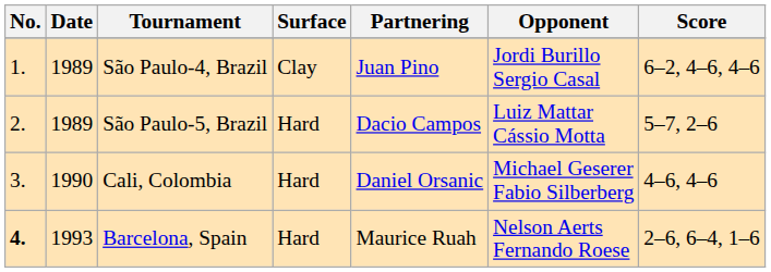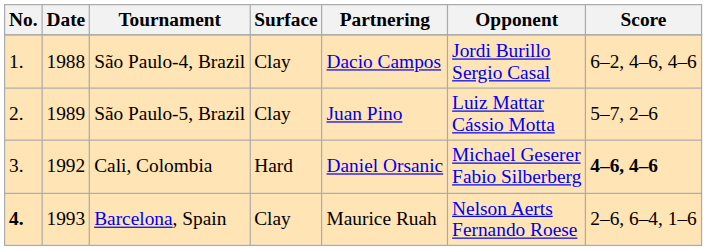São Paulo-4, Brazil | Date: 1989 -> 1988
São Paulo-4, Brazil | Partnering: Juan Pino -> Dacio Campos
São Paulo-5, Brazil | Surface: Hard -> Clay
São Paulo-5, Brazil | Partnering: Dacio Campos -> Juan Pino
Cali, Colombia | Date: 1990 -> 1992
Cali, Colombia | Score: normal -> bold
Barcelona, Spain | Surface: Hard -> Clay
